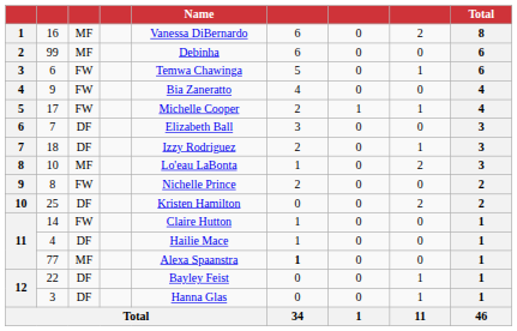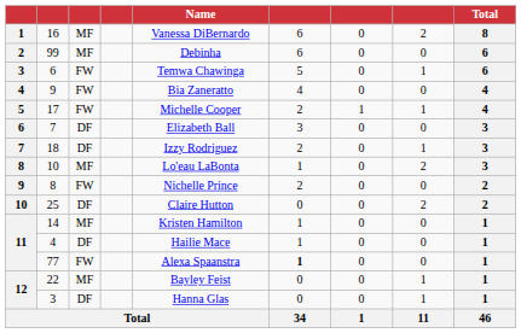25 | Name: Kristen Hamilton -> Claire Hutton
14 | column 3: FW -> MF
14 | Name: Claire Hutton -> Kristen Hamilton
77 | column 3: MF -> FW
22 | column 3: DF -> MF
